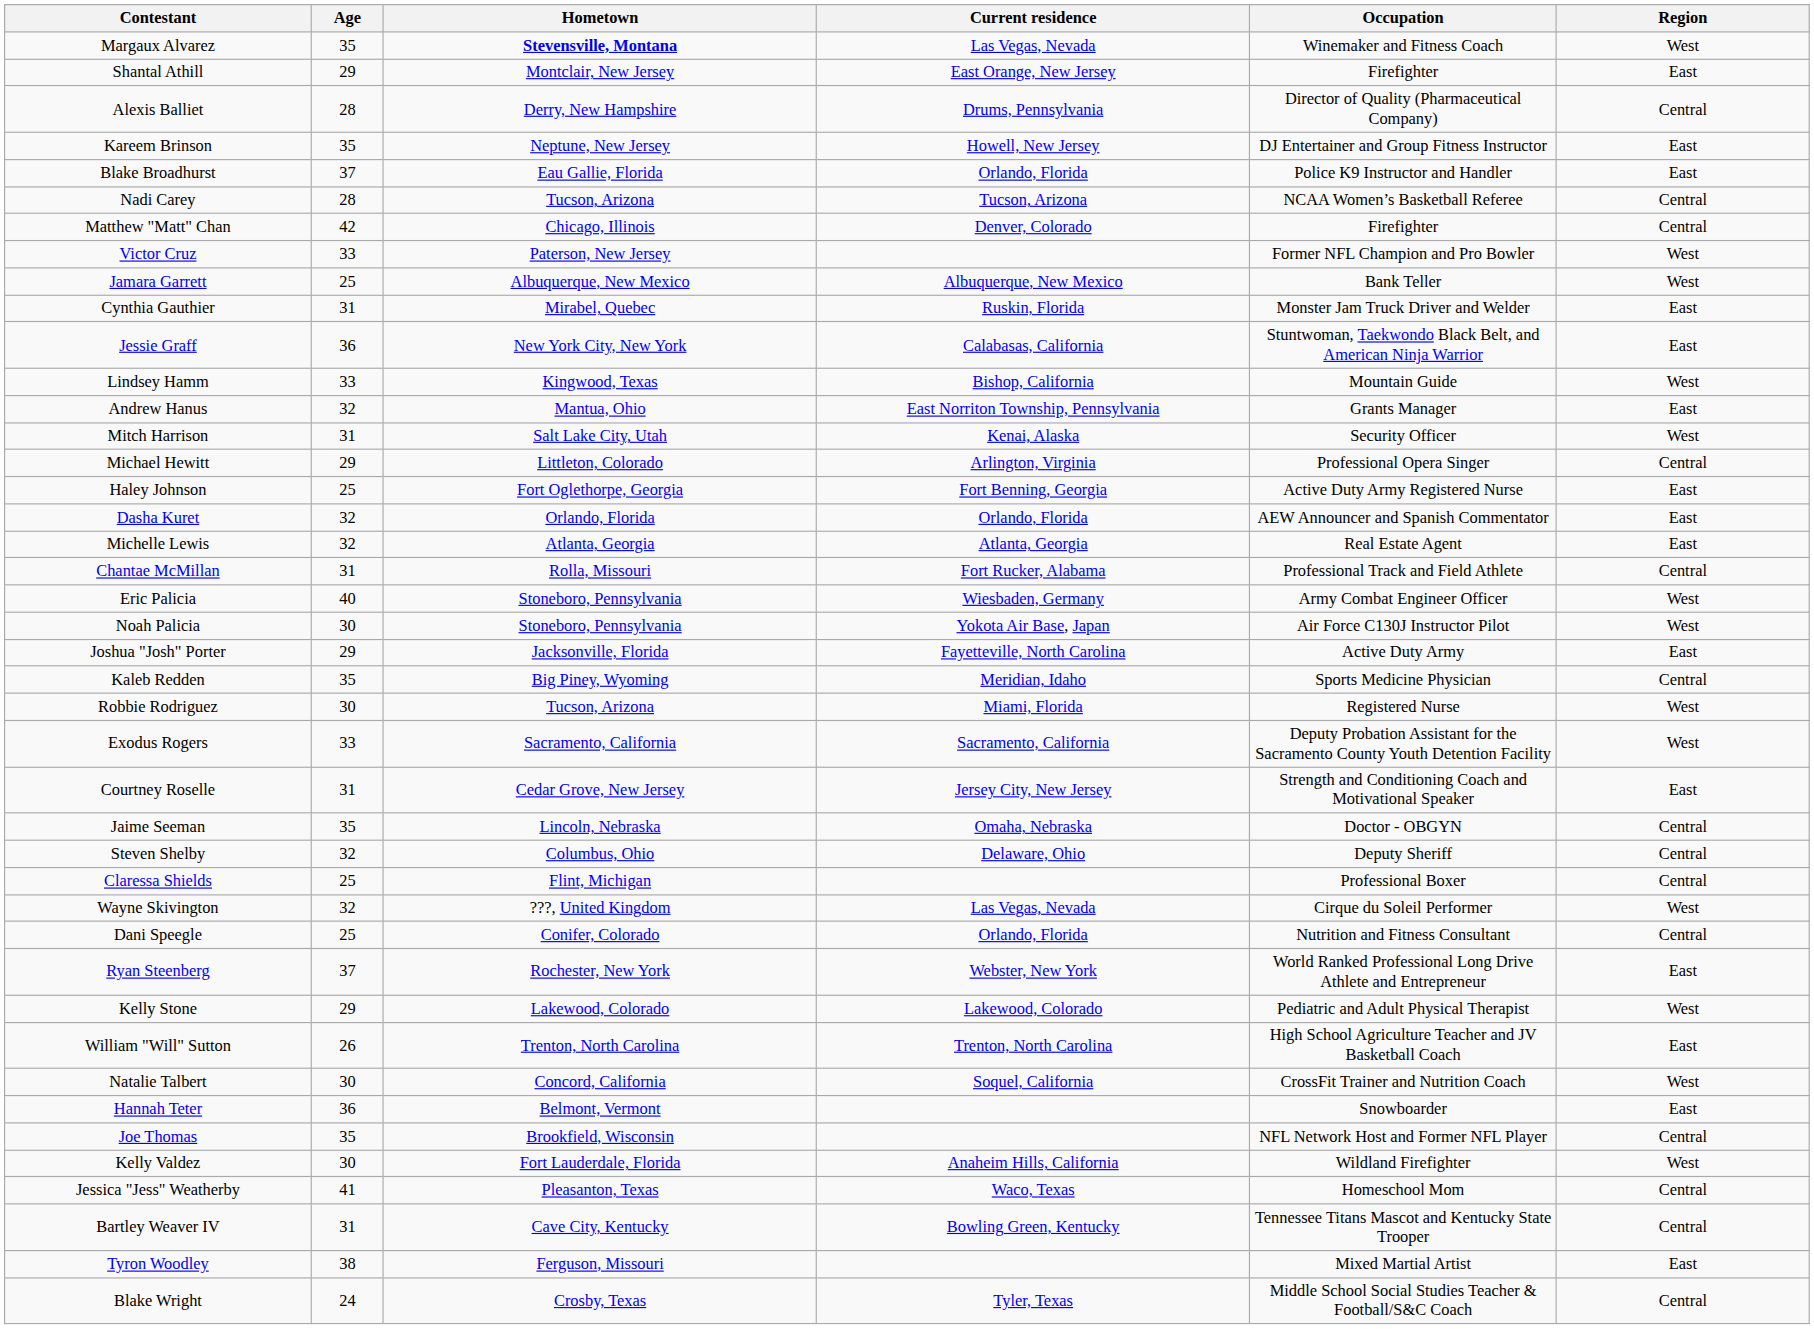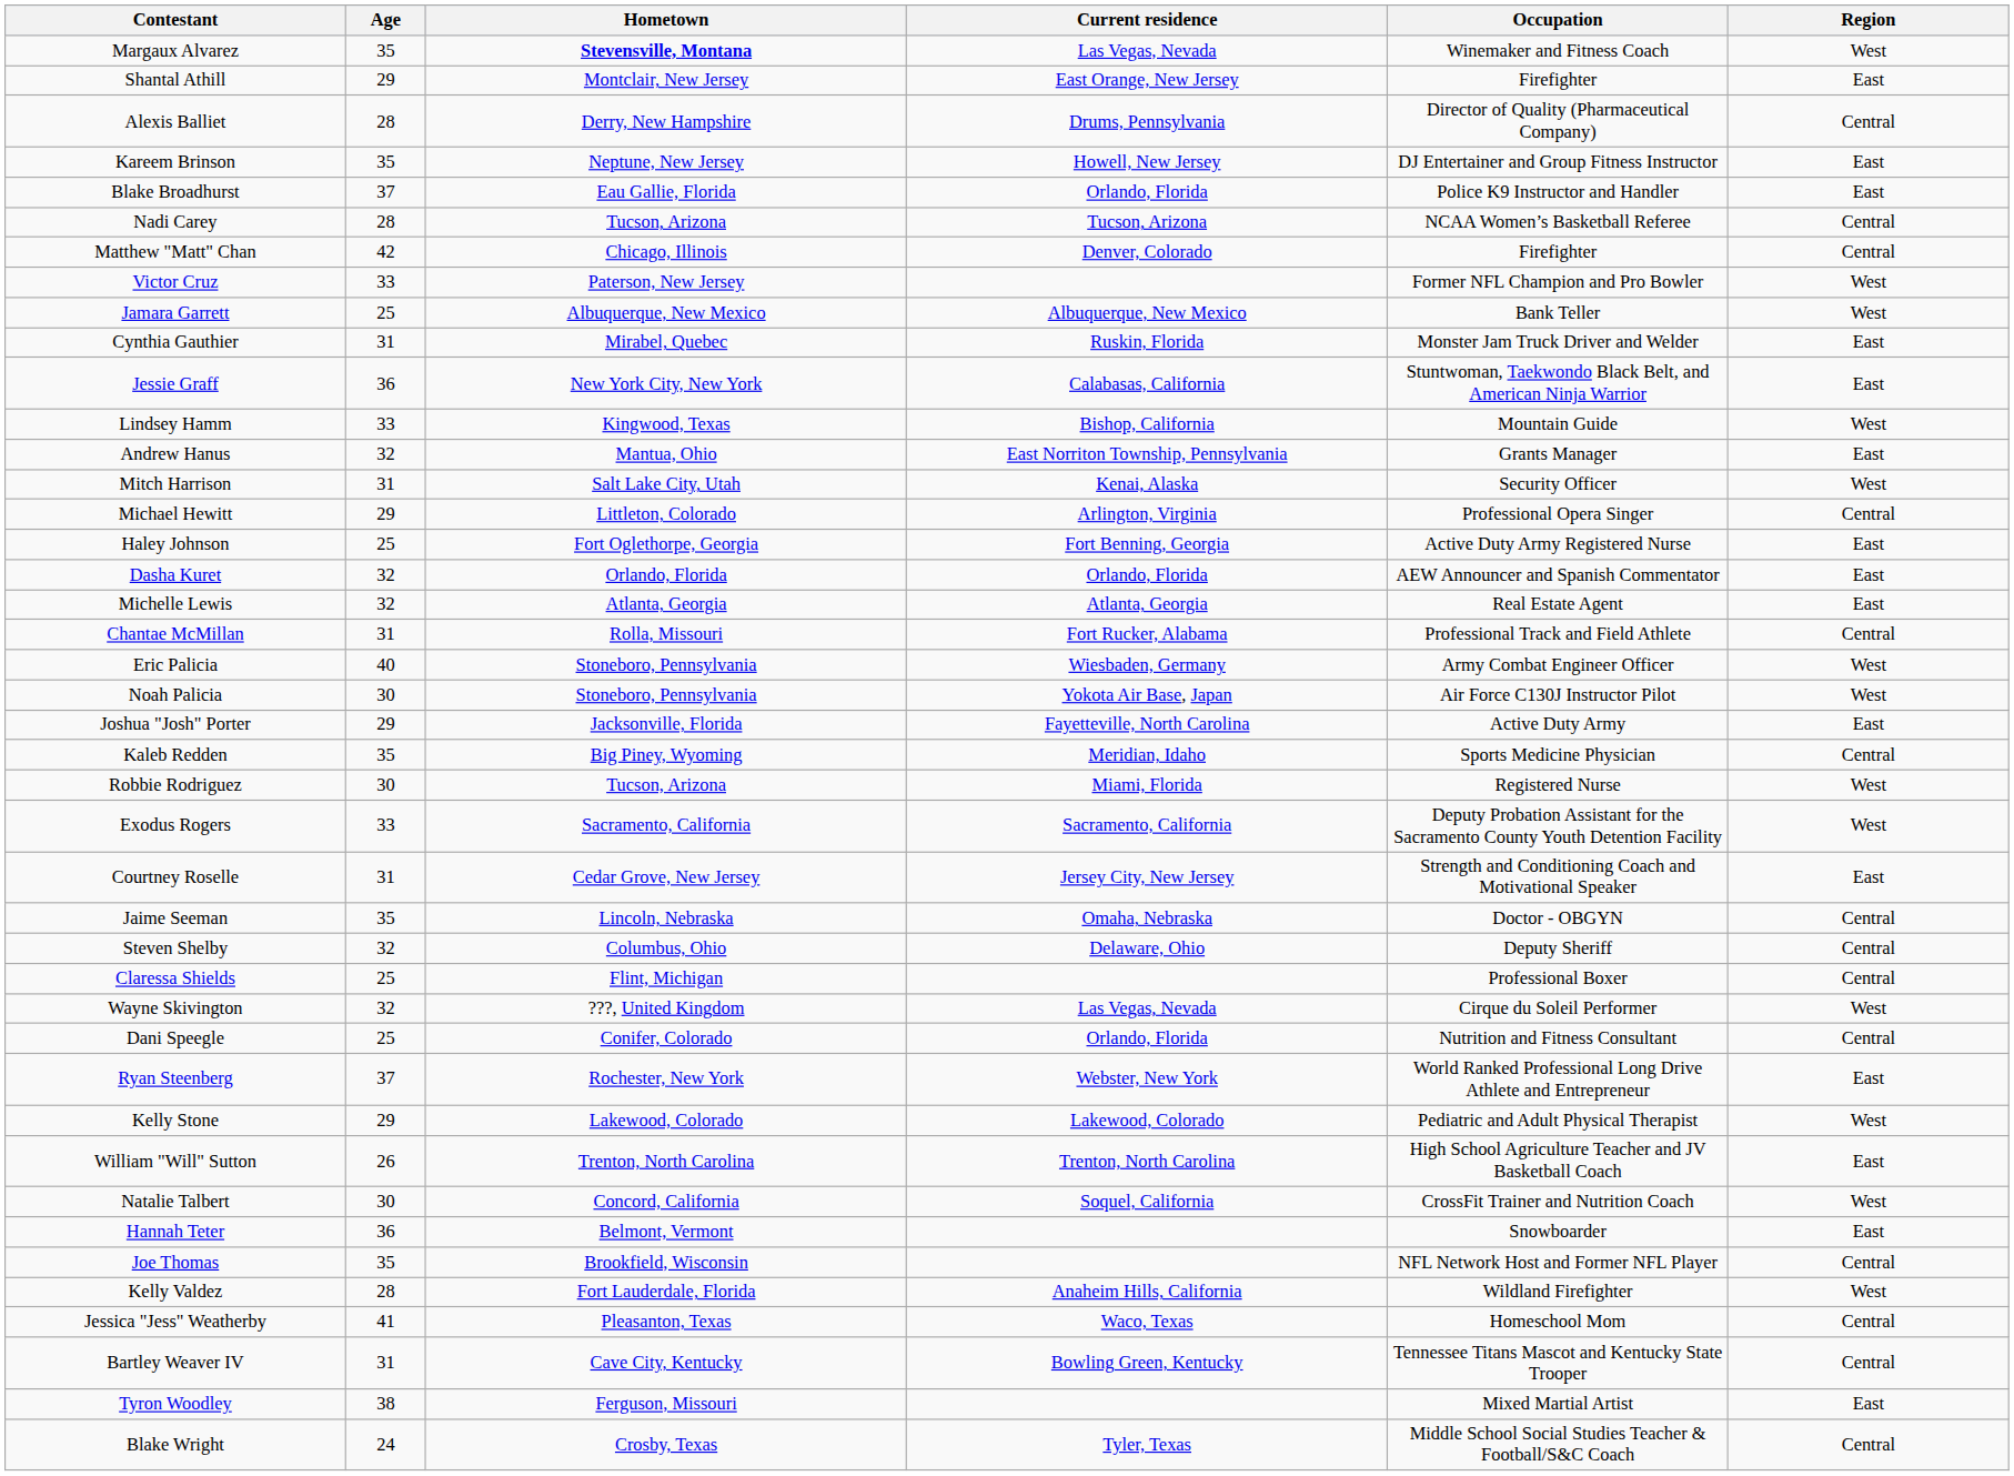Kelly Valdez | Age: 30 -> 28
